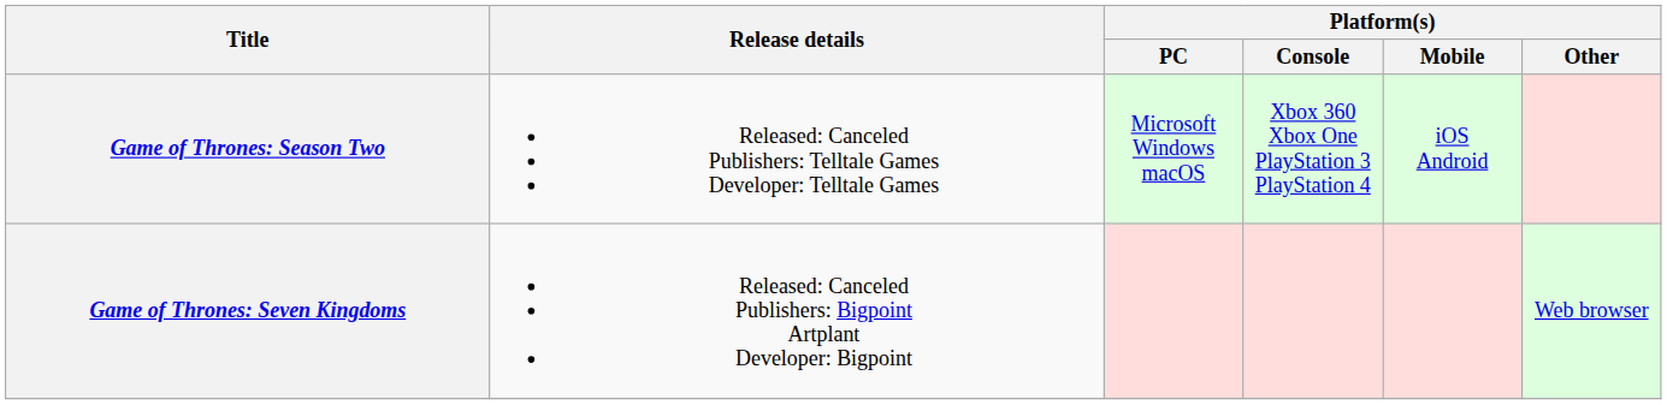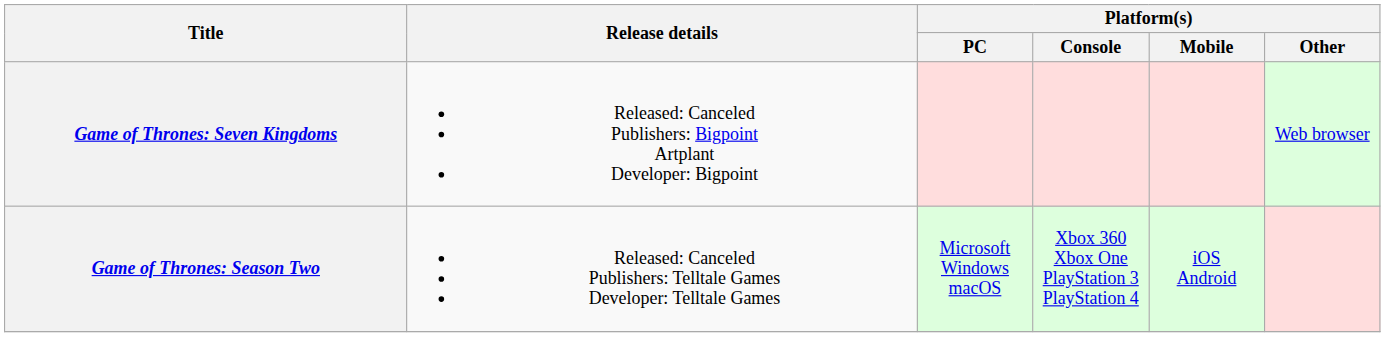rows swapped: Game of Thrones: Seven Kingdoms <-> Game of Thrones: Season Two
